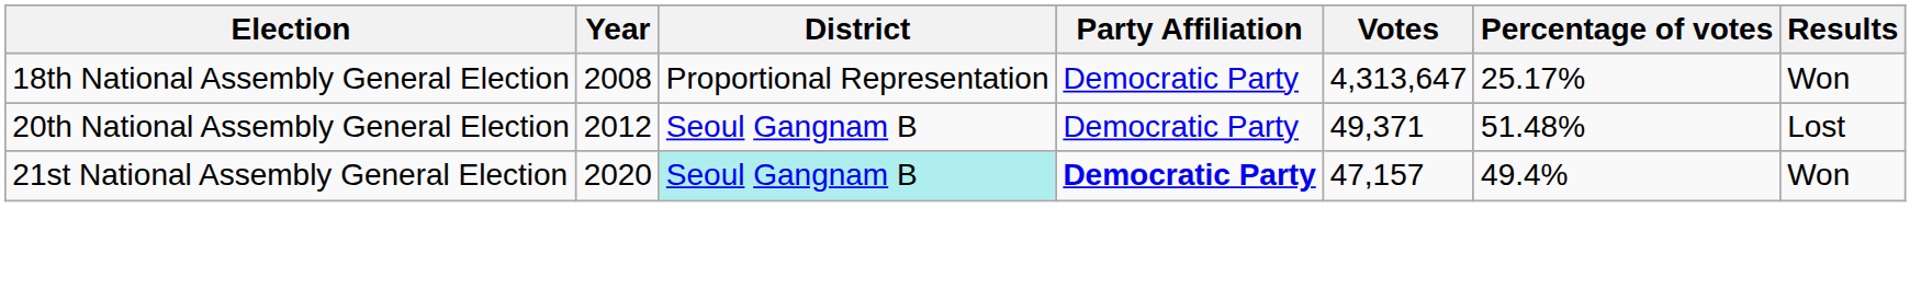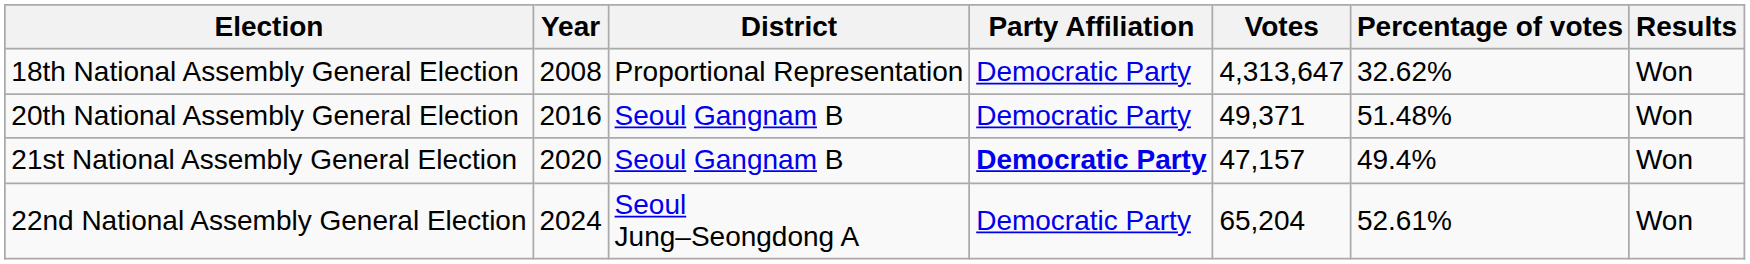18th National Assembly General Election | Percentage of votes: 25.17% -> 32.62%
20th National Assembly General Election | Year: 2012 -> 2016
20th National Assembly General Election | Results: Lost -> Won
21st National Assembly General Election | District: paleturquoise background -> no background
+ row: 22nd National Assembly General Election | 2024 | Seoul Jung–Seongdong A | Democratic Party | 65,204 | 52.61% | Won
